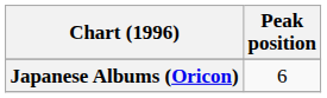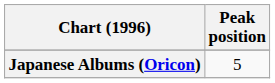Japanese Albums (Oricon) | Peak position: 6 -> 5
